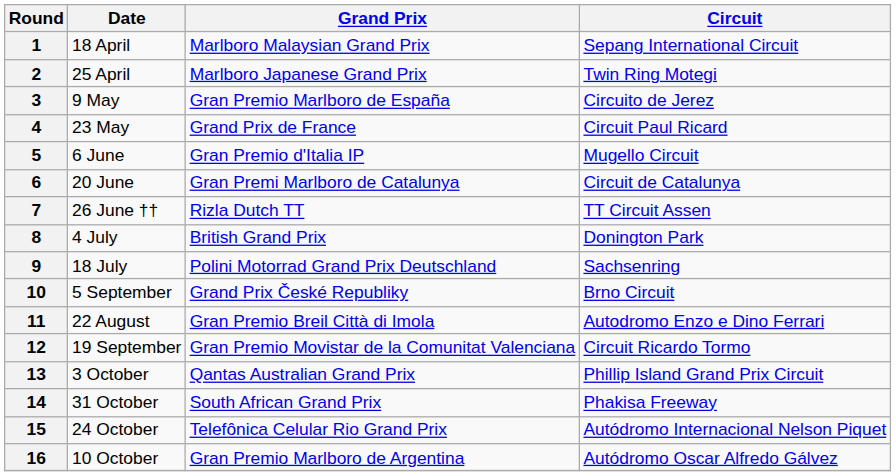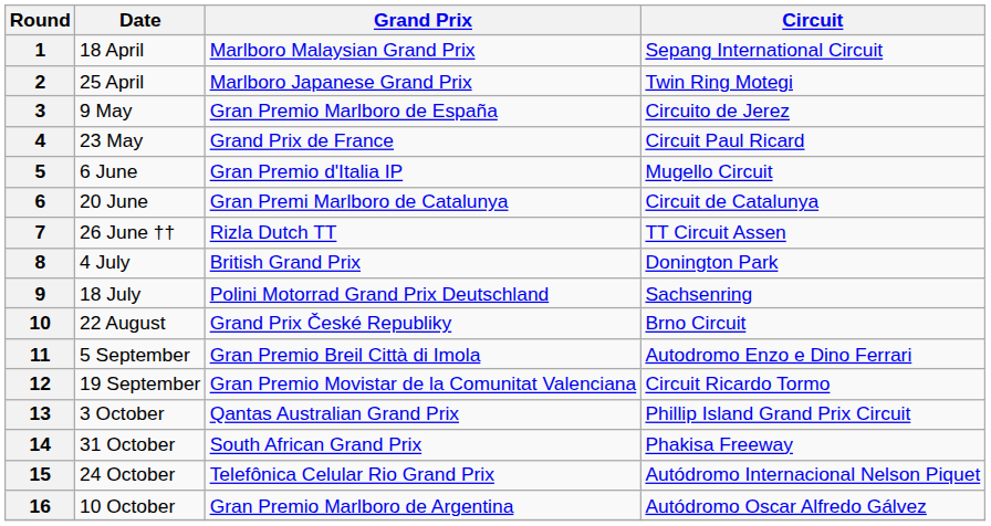10 | Date: 5 September -> 22 August
11 | Date: 22 August -> 5 September
